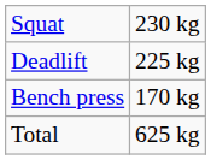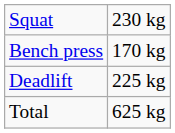rows swapped: Bench press <-> Deadlift
